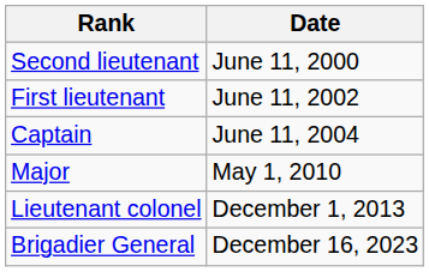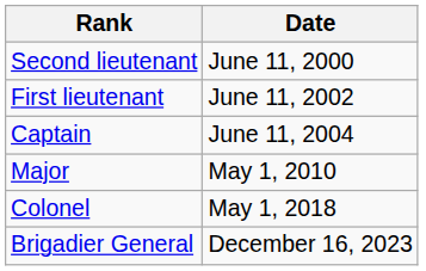- row: Lieutenant colonel | December 1, 2013
+ row: Colonel | May 1, 2018
